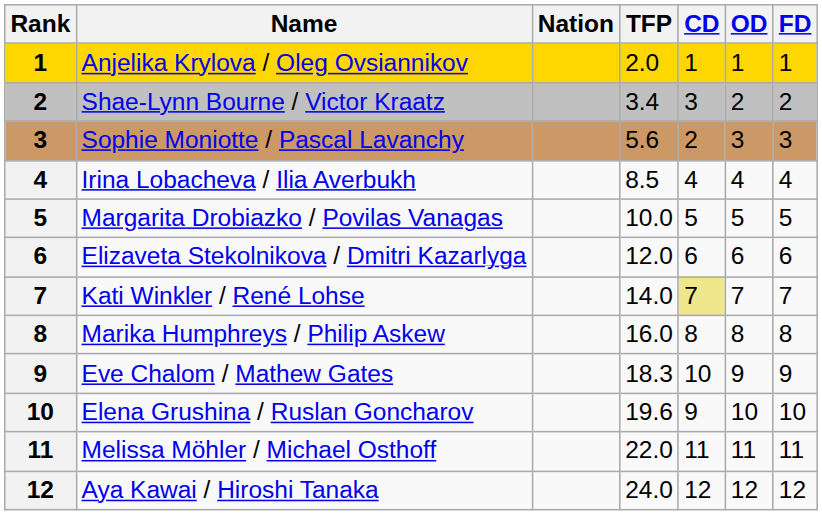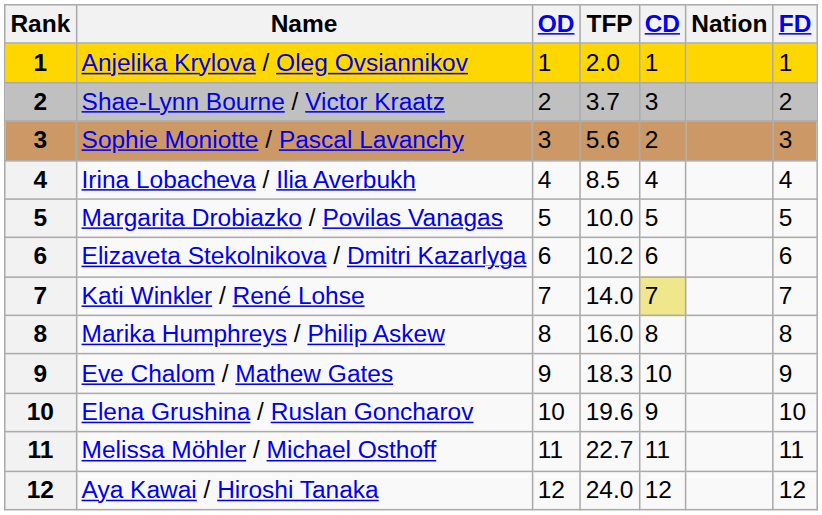columns swapped: Nation <-> OD
Shae-Lynn Bourne / Victor Kraatz | TFP: 3.4 -> 3.7
Elizaveta Stekolnikova / Dmitri Kazarlyga | TFP: 12.0 -> 10.2
Melissa Möhler / Michael Osthoff | TFP: 22.0 -> 22.7
